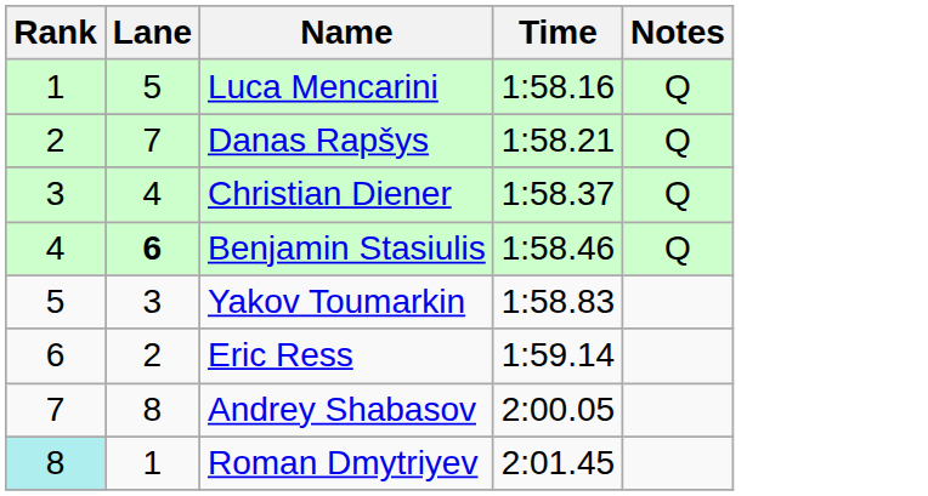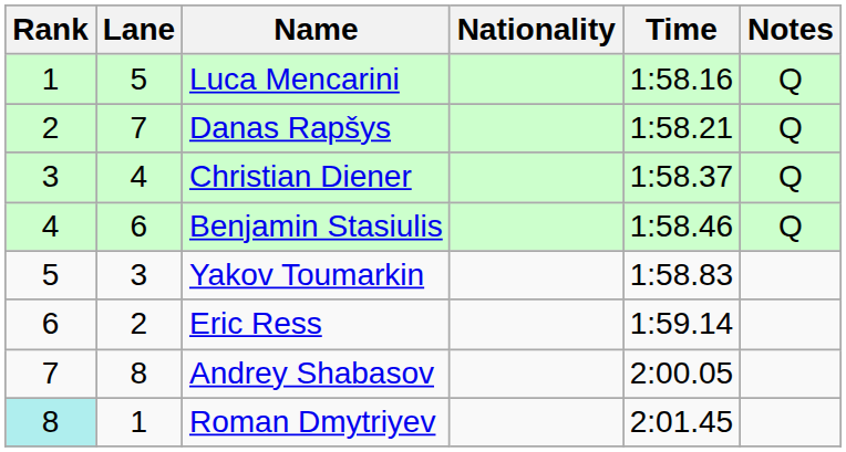+ column: Nationality
Benjamin Stasiulis | Lane: bold -> normal
